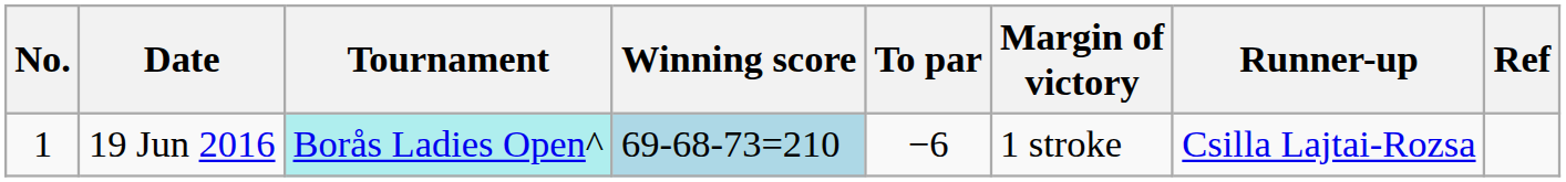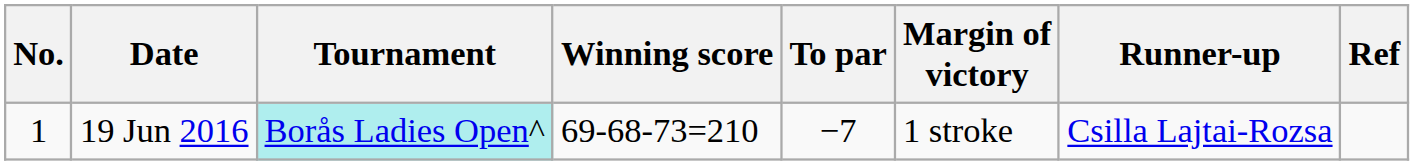19 Jun 2016 | Winning score: lightblue background -> no background
19 Jun 2016 | To par: −6 -> −7
